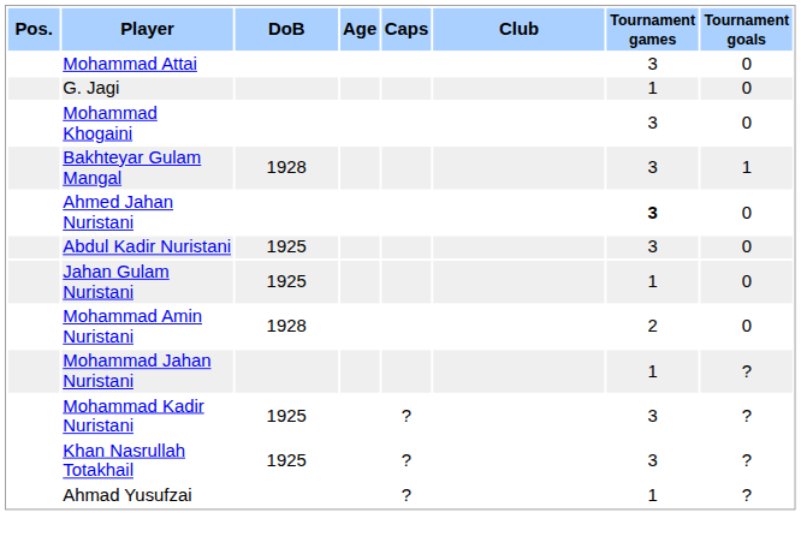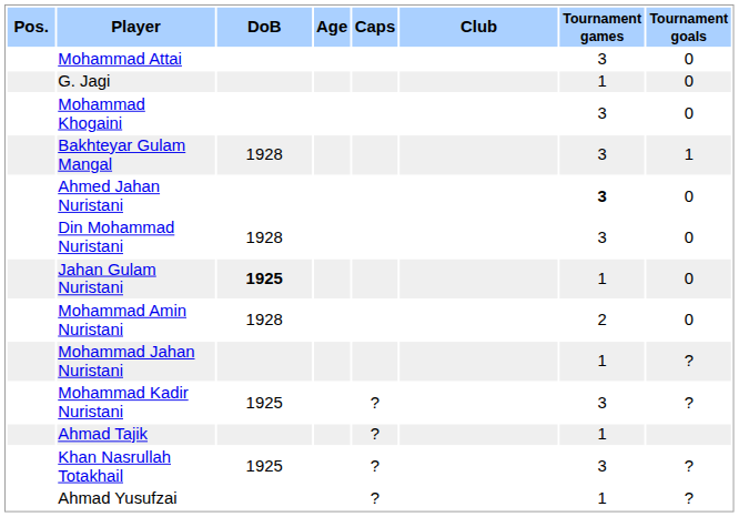- row: Abdul Kadir Nuristani | 1925 | 3 | 0
+ row: Din Mohammad Nuristani | 1928 | 3 | 0
Jahan Gulam Nuristani | DoB: normal -> bold
+ row: Ahmad Tajik | ? | 1
